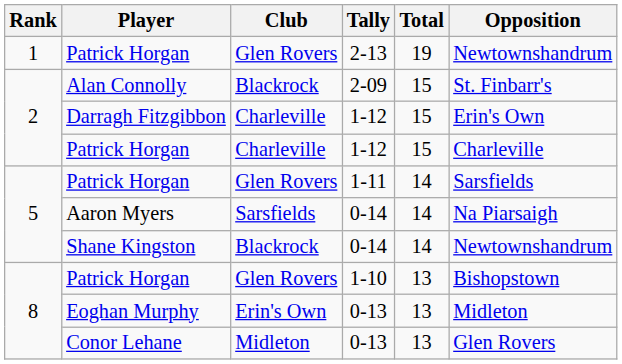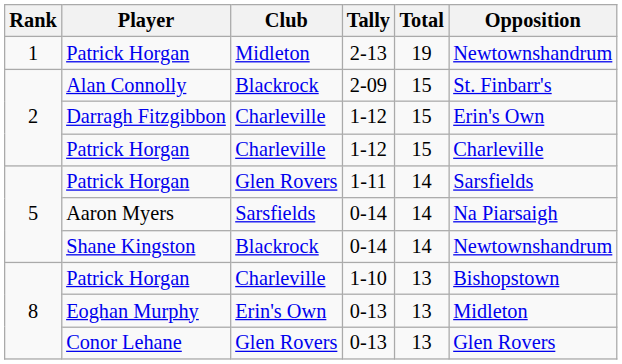Patrick Horgan / 2-13 | Club: Glen Rovers -> Midleton
Patrick Horgan / 1-10 | Club: Glen Rovers -> Charleville
Conor Lehane | Club: Midleton -> Glen Rovers
